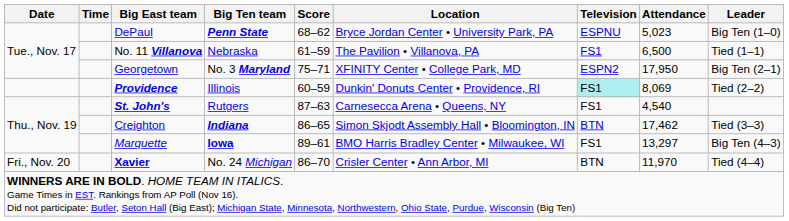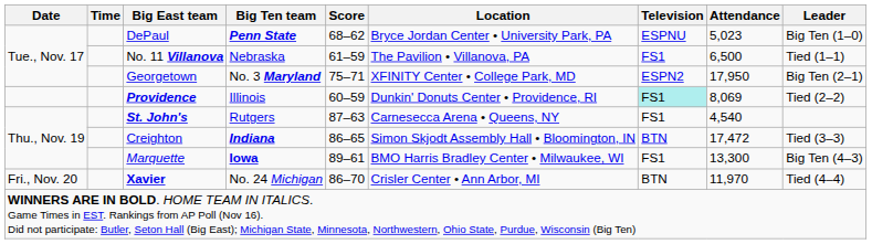Creighton | Attendance: 17,462 -> 17,472
Marquette | Attendance: 13,297 -> 13,300
